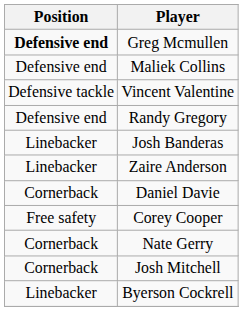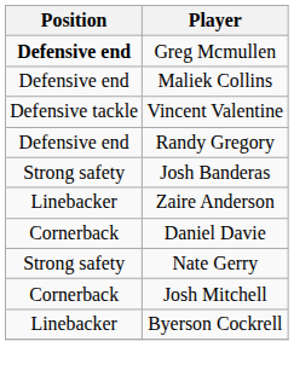Josh Banderas | Position: Linebacker -> Strong safety
- row: Free safety | Corey Cooper
Nate Gerry | Position: Cornerback -> Strong safety
